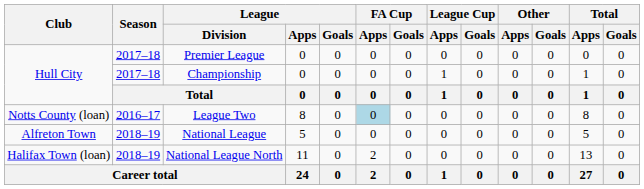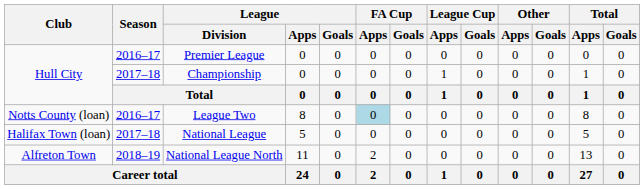Premier League | Season: 2017–18 -> 2016–17
National League | Club: Alfreton Town -> Halifax Town (loan)
National League | Season: 2018–19 -> 2017–18
National League North | Club: Halifax Town (loan) -> Alfreton Town
